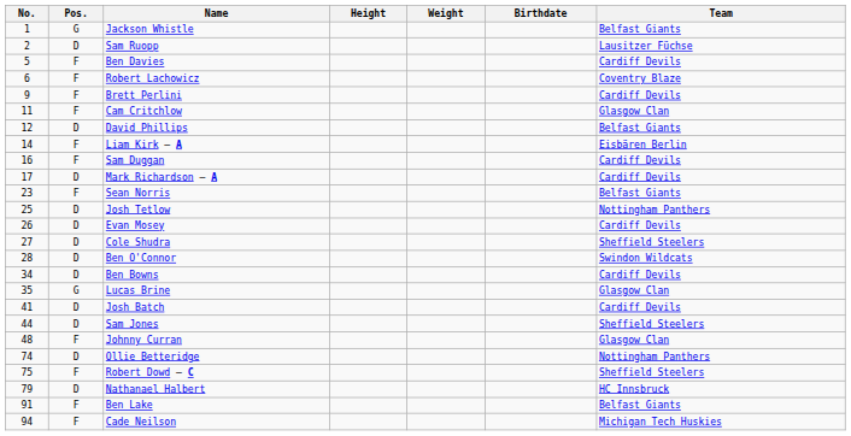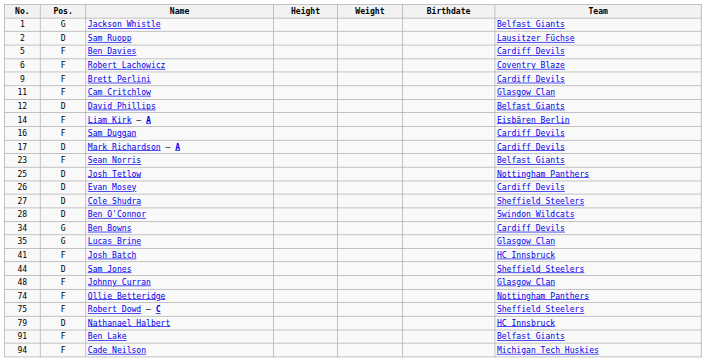Ben Bowns | Pos.: D -> G
Josh Batch | Pos.: D -> F
Josh Batch | Team: Cardiff Devils -> HC Innsbruck
Ollie Betteridge | Pos.: D -> F
